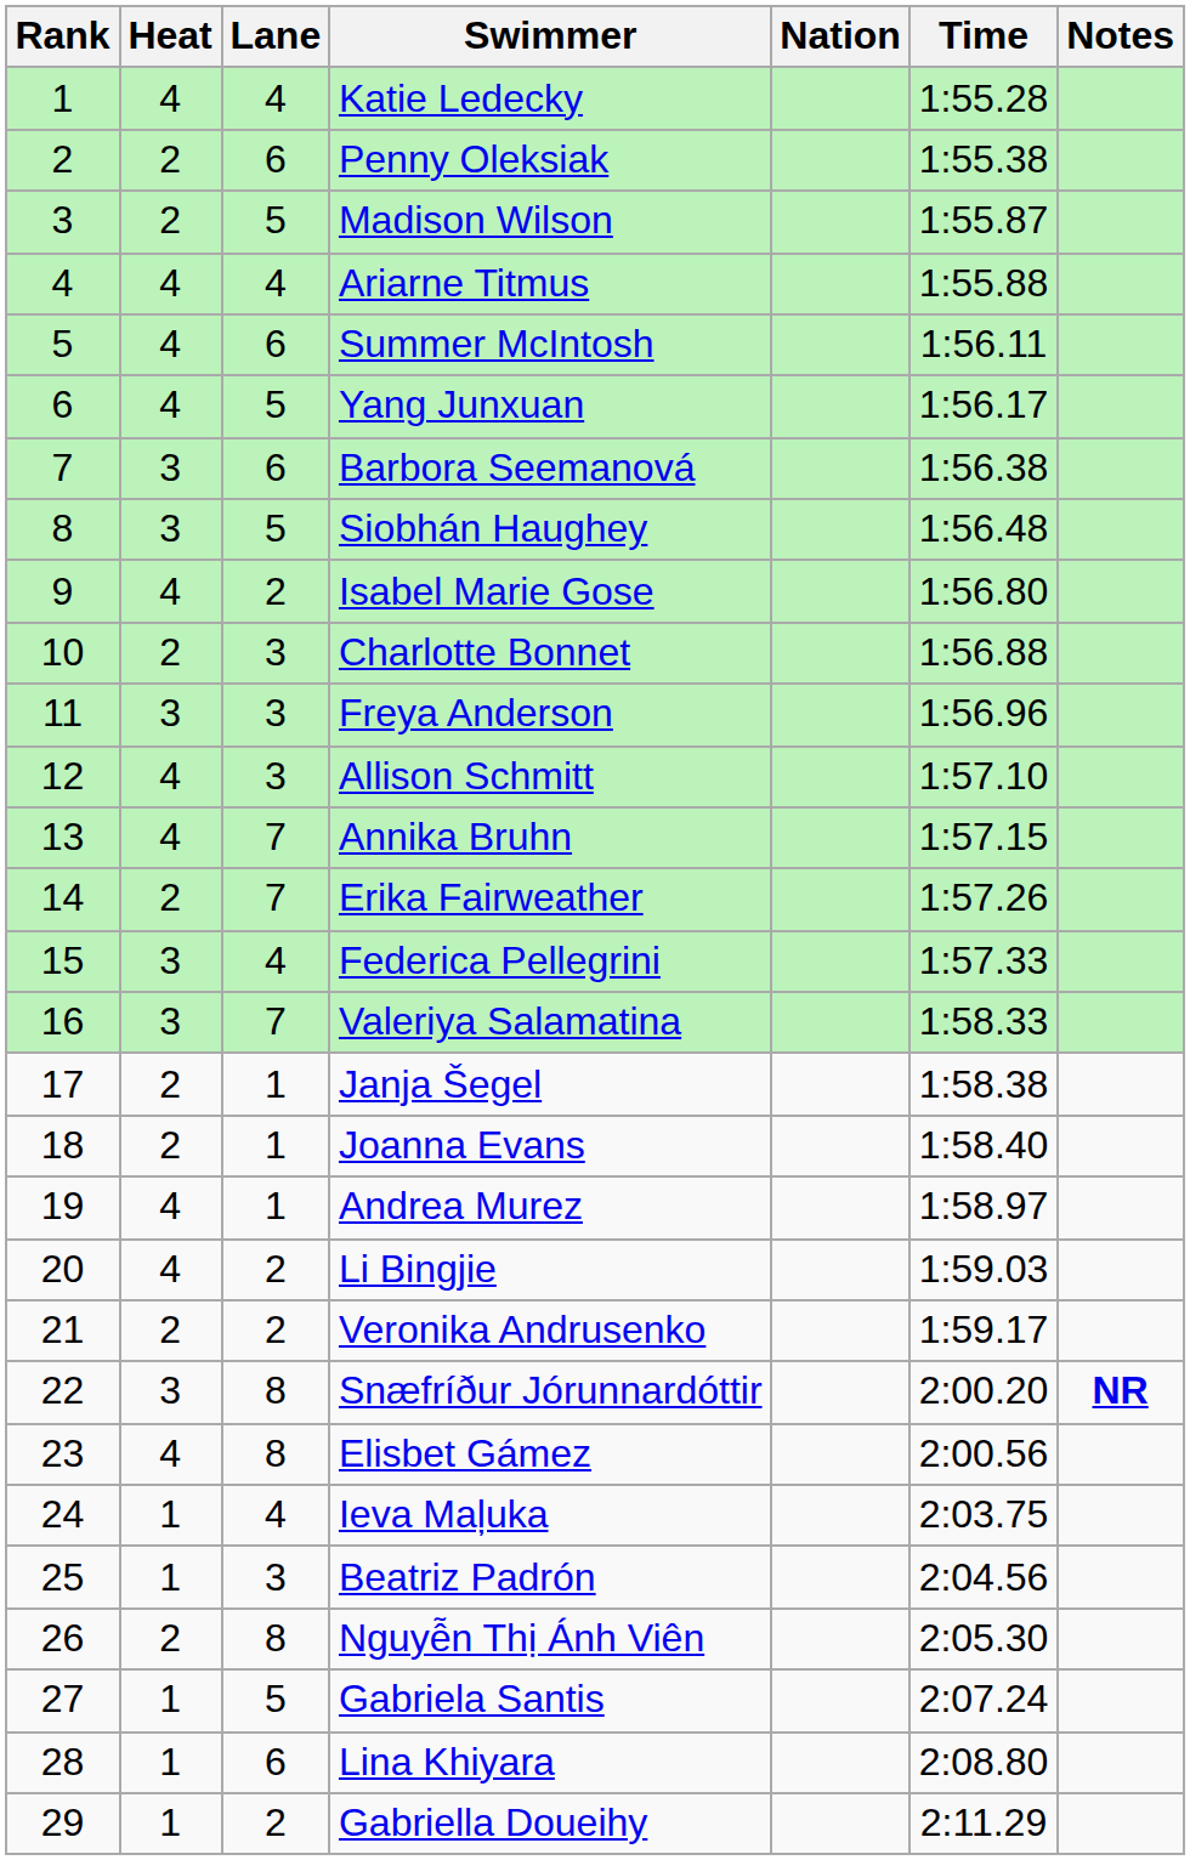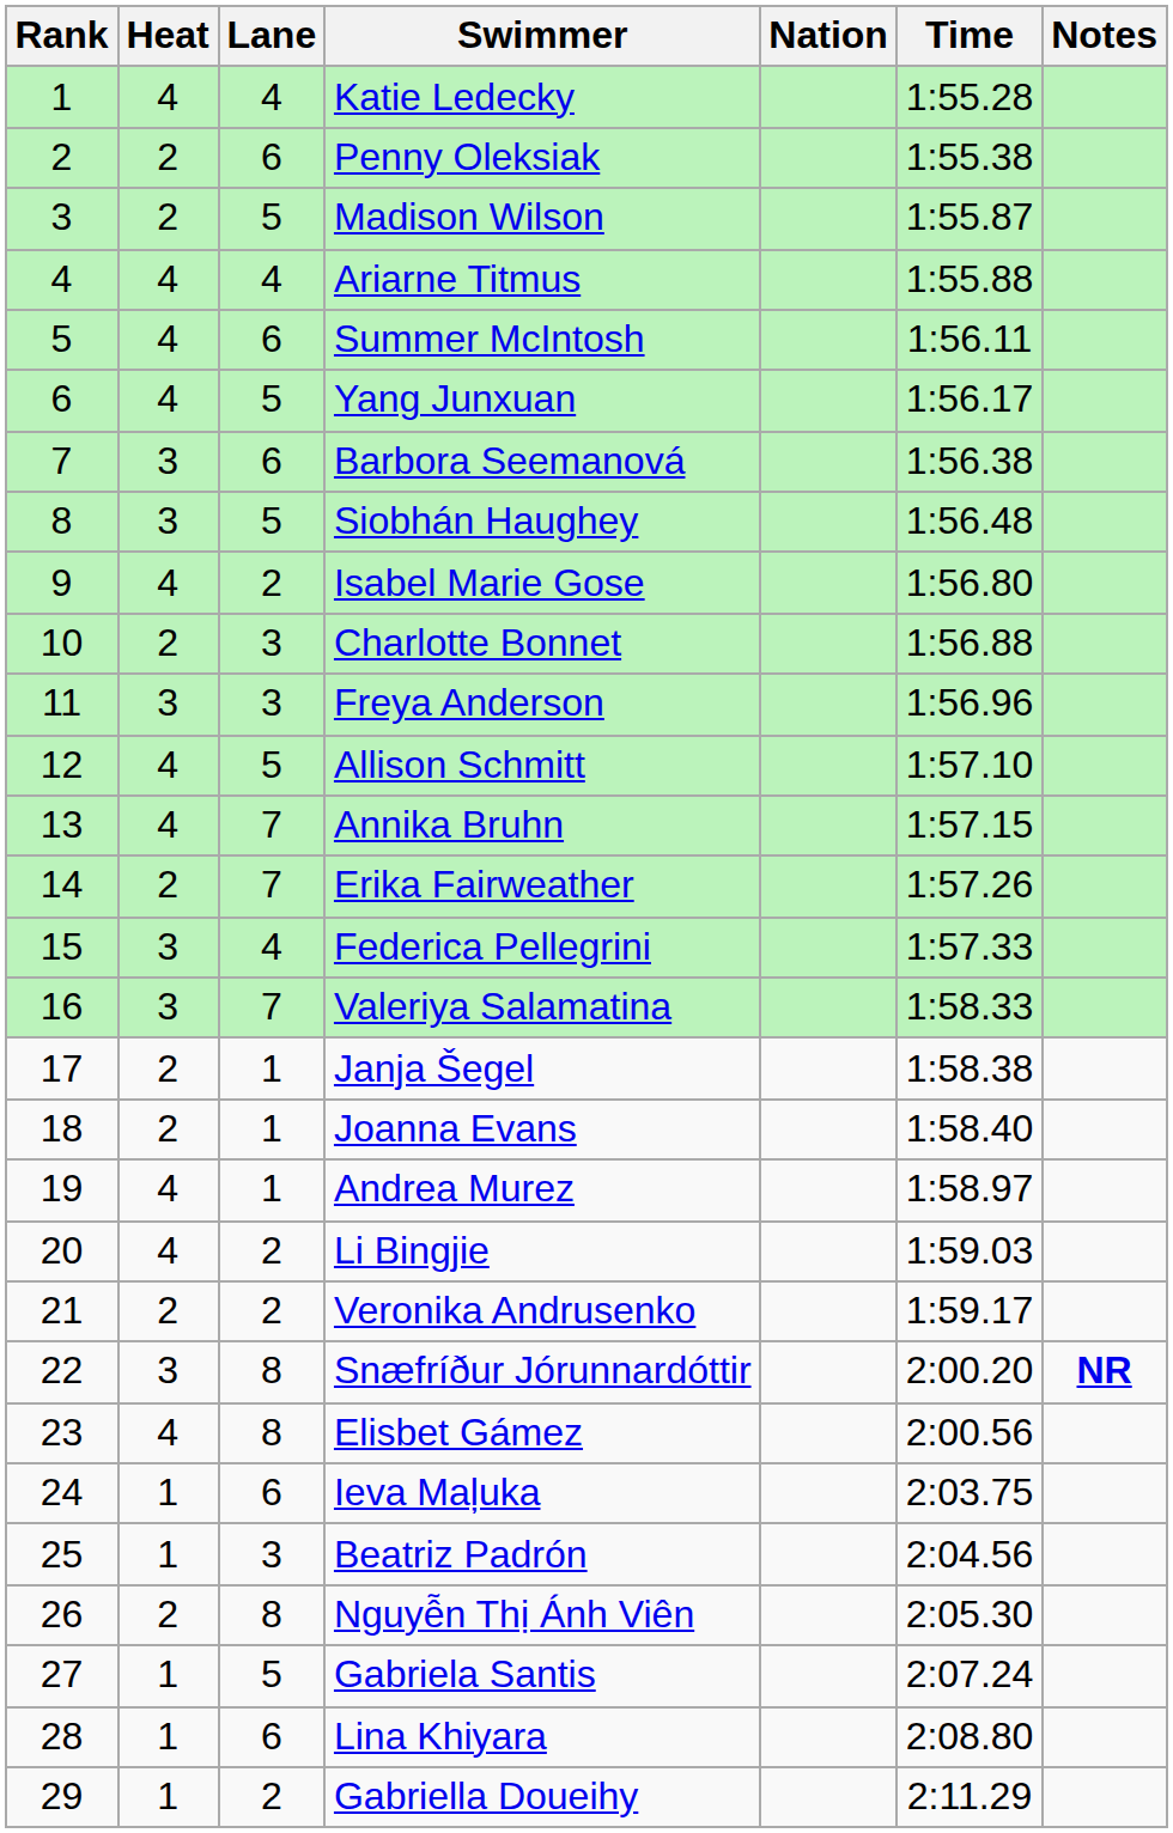Allison Schmitt | Lane: 3 -> 5
Ieva Maļuka | Lane: 4 -> 6
